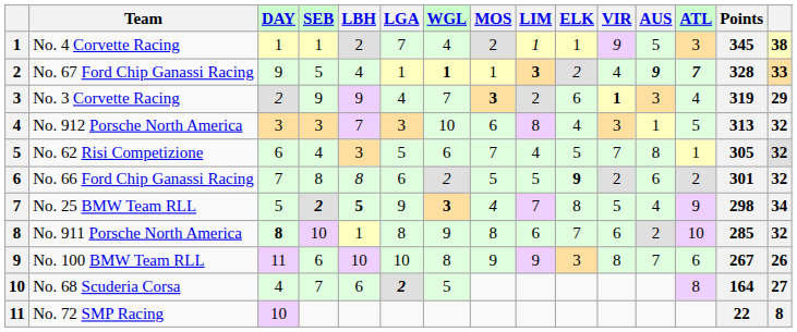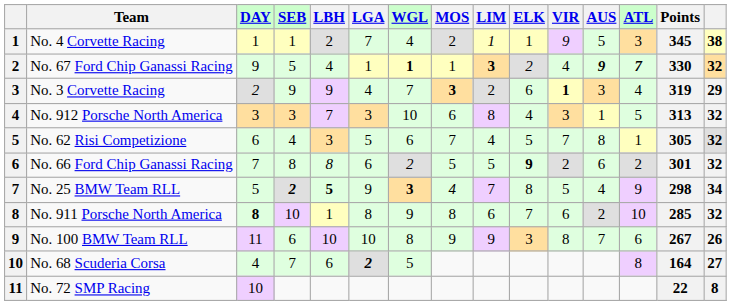No. 67 Ford Chip Ganassi Racing | Points: 328 -> 330
No. 67 Ford Chip Ganassi Racing | column 15: 33 -> 32
